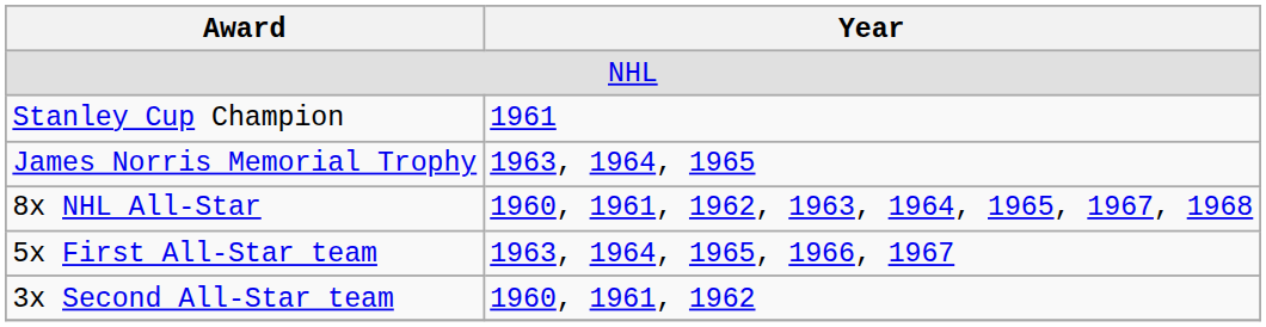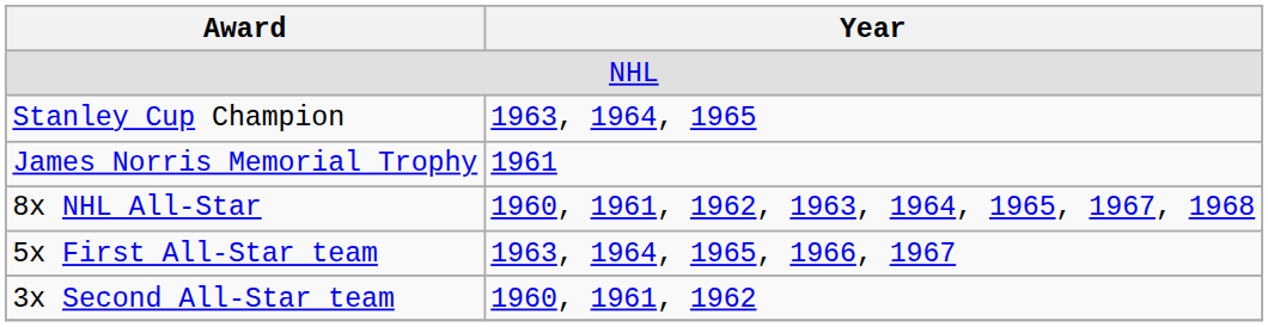Stanley Cup Champion | Year: 1961 -> 1963, 1964, 1965
James Norris Memorial Trophy | Year: 1963, 1964, 1965 -> 1961
